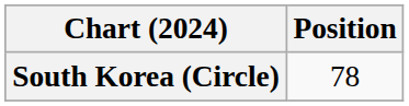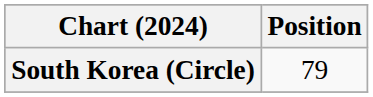South Korea (Circle) | Position: 78 -> 79
